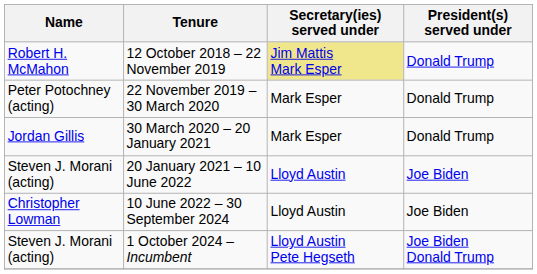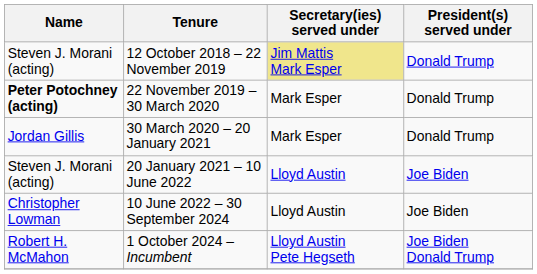12 October 2018 – 22 November 2019 | Name: Robert H. McMahon -> Steven J. Morani (acting)
22 November 2019 – 30 March 2020 | Name: normal -> bold
1 October 2024 – Incumbent | Name: Steven J. Morani (acting) -> Robert H. McMahon
